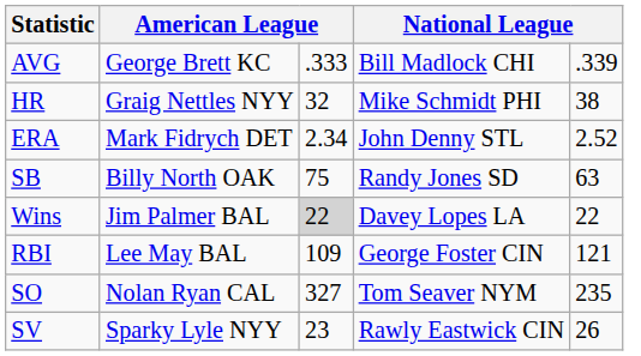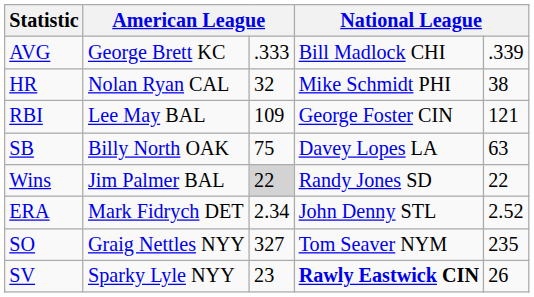HR | column 2: Graig Nettles NYY -> Nolan Ryan CAL
rows swapped: RBI <-> ERA
SB | column 4: Randy Jones SD -> Davey Lopes LA
Wins | column 4: Davey Lopes LA -> Randy Jones SD
SO | column 2: Nolan Ryan CAL -> Graig Nettles NYY
SV | column 4: normal -> bold
